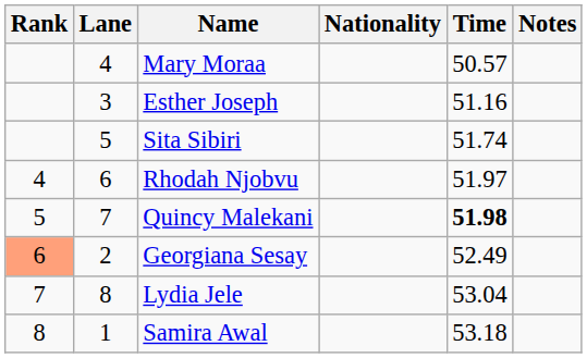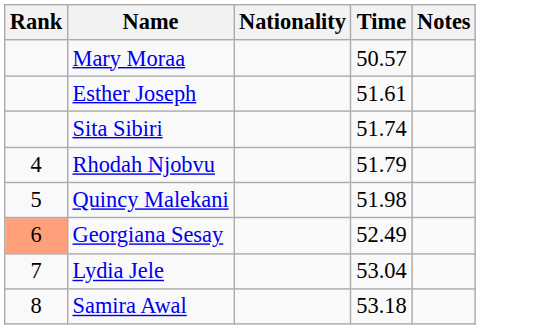- column: Lane | 4 | 3 | 5 | 6 | 7 | 2 | 8 | 1
Esther Joseph | Time: 51.16 -> 51.61
Rhodah Njobvu | Time: 51.97 -> 51.79
Quincy Malekani | Time: bold -> normal
